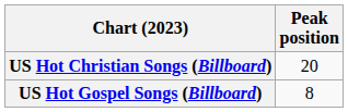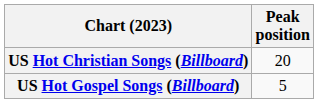US Hot Gospel Songs (Billboard) | Peak position: 8 -> 5
